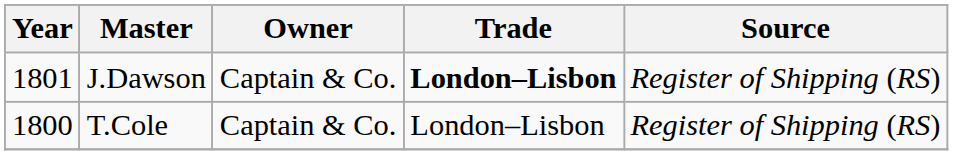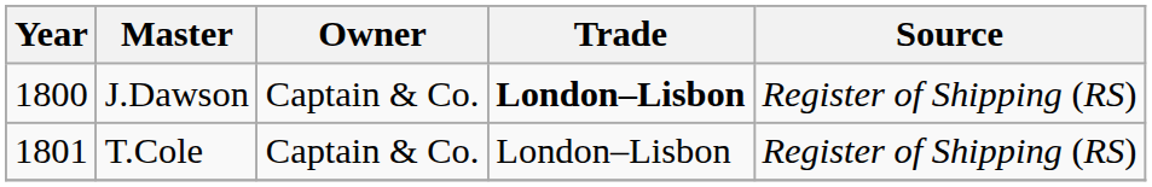J.Dawson | Year: 1801 -> 1800
T.Cole | Year: 1800 -> 1801
